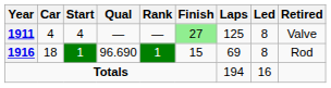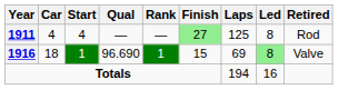1911 | Retired: Valve -> Rod
1916 | Led: no background -> lightgreen background
1916 | Retired: Rod -> Valve
